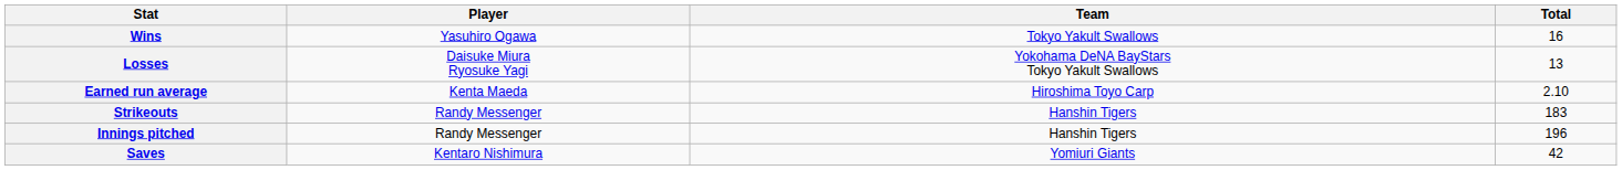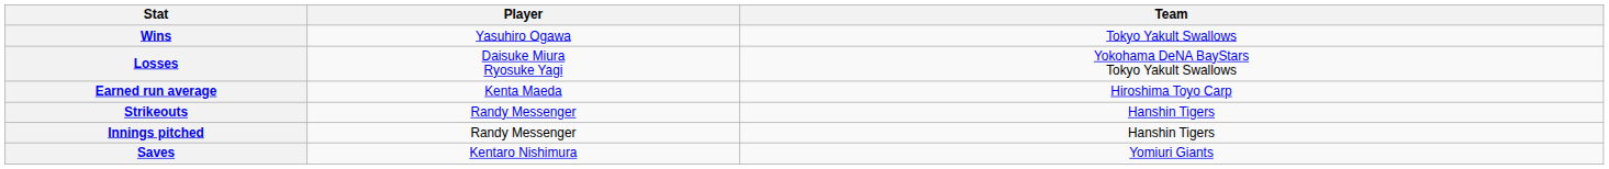- column: Total | 16 | 13 | 2.10 | 183 | 196 | 42
